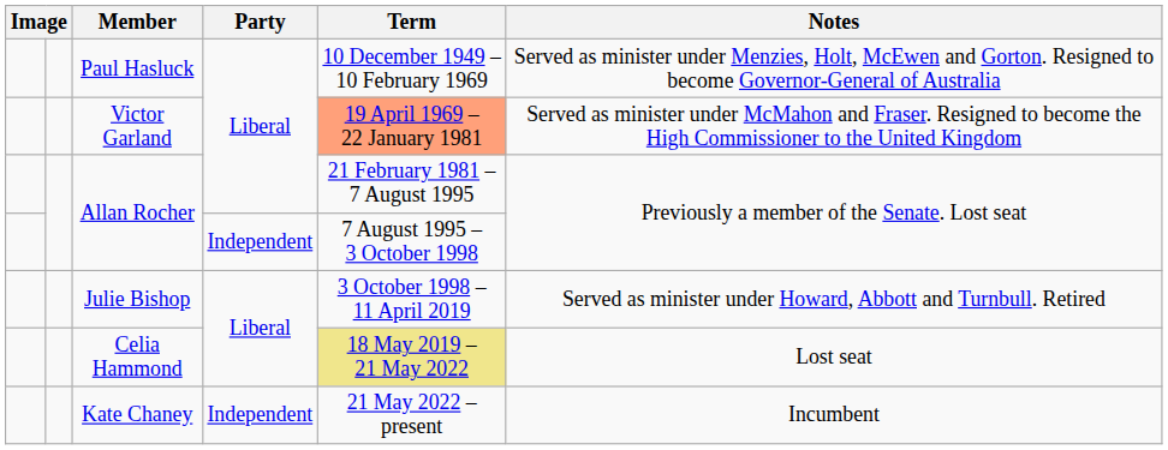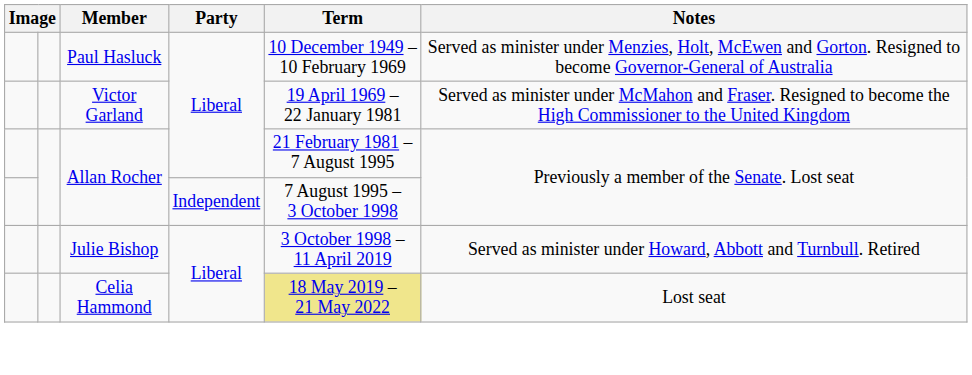Victor Garland | Term: lightsalmon background -> no background
- row: Kate Chaney | Independent | 21 May 2022 – present | Incumbent
